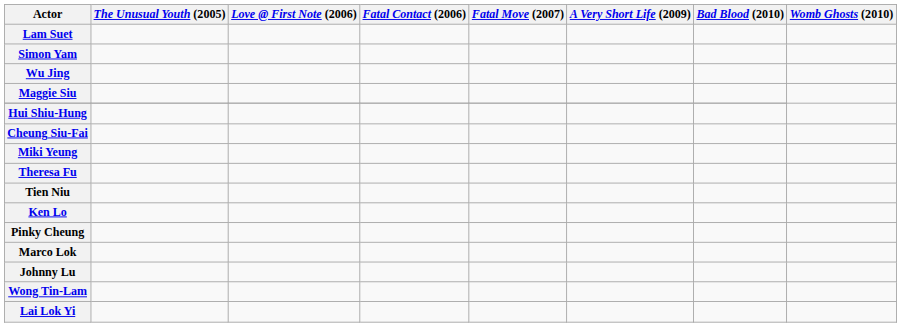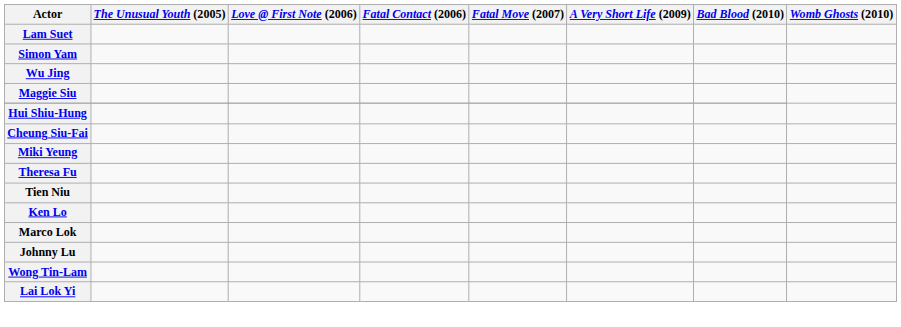- row: Pinky Cheung
